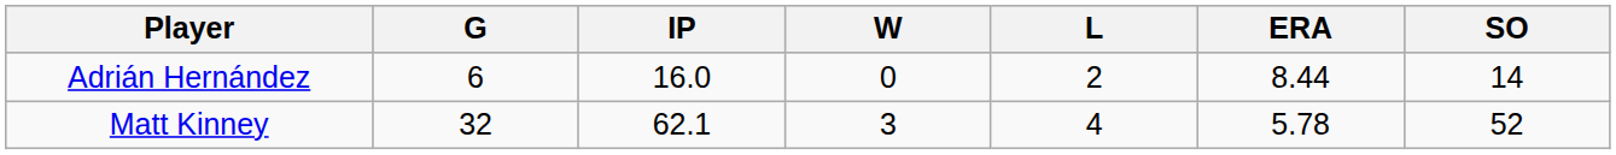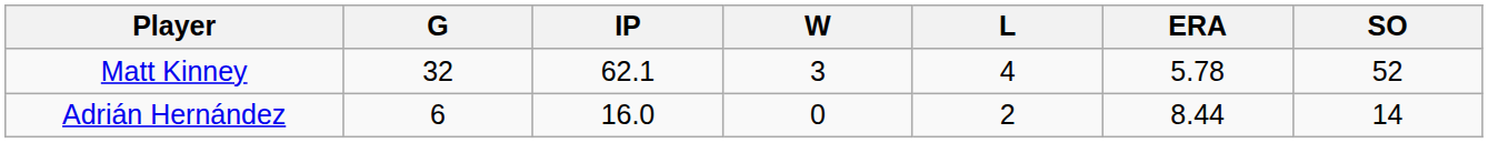rows swapped: Matt Kinney <-> Adrián Hernández
